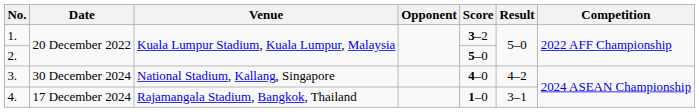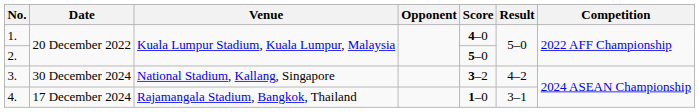1. | Score: 3–2 -> 4–0
3. | Score: 4–0 -> 3–2
